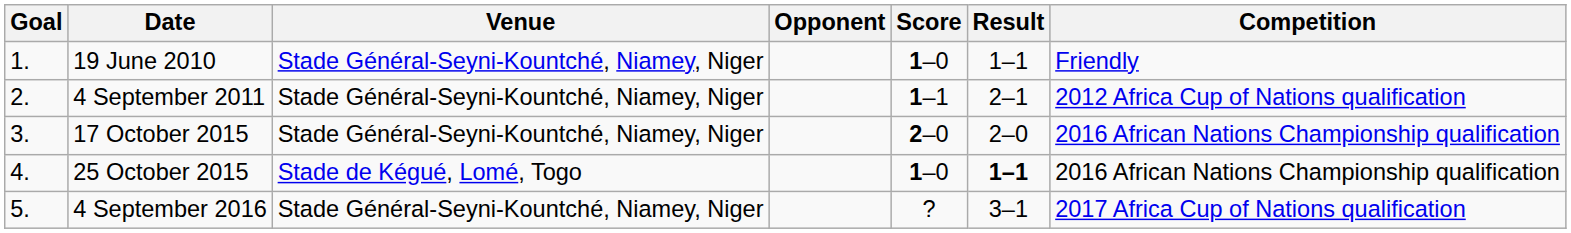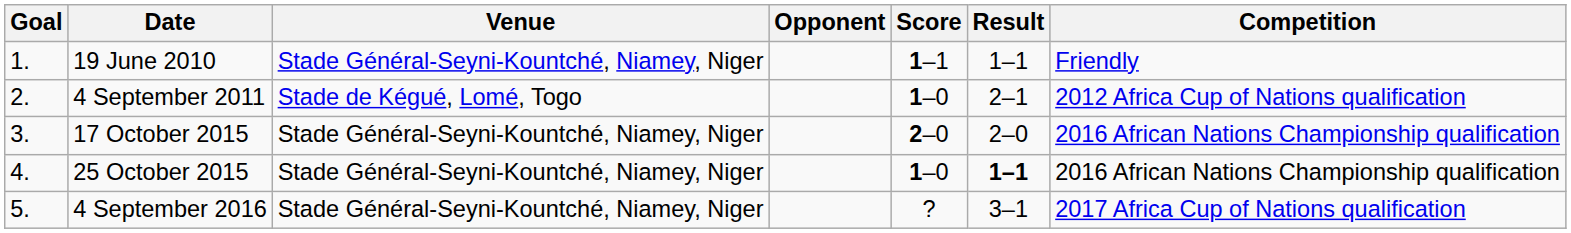19 June 2010 | Score: 1–0 -> 1–1
4 September 2011 | Venue: Stade Général-Seyni-Kountché, Niamey, Niger -> Stade de Kégué, Lomé, Togo
4 September 2011 | Score: 1–1 -> 1–0
25 October 2015 | Venue: Stade de Kégué, Lomé, Togo -> Stade Général-Seyni-Kountché, Niamey, Niger
